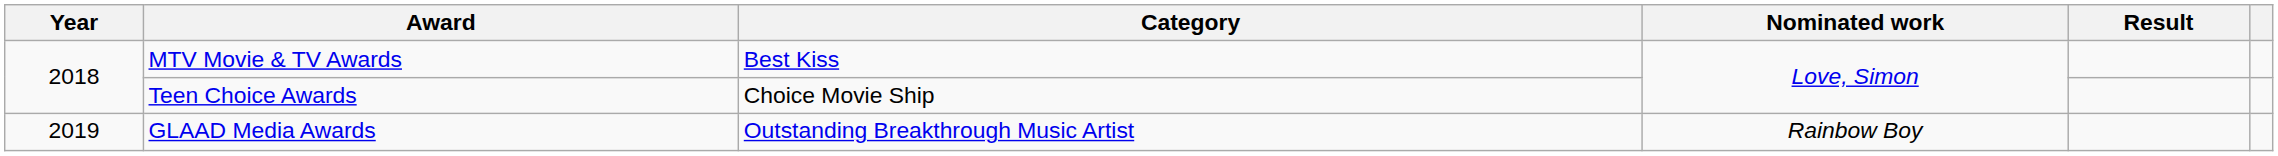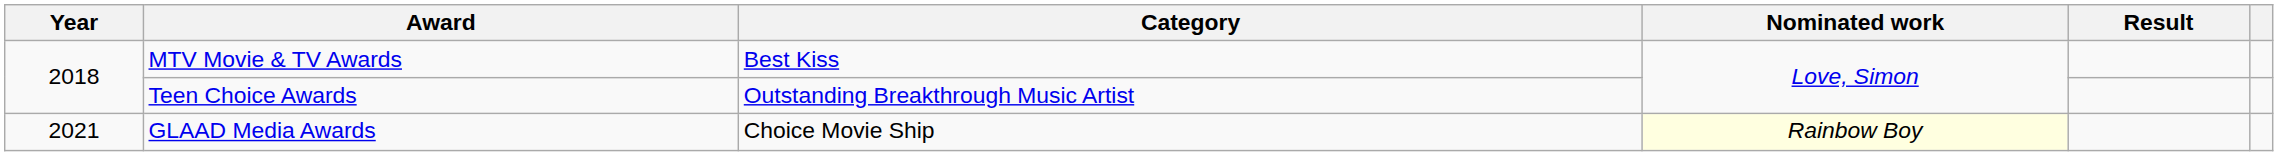Teen Choice Awards | Category: Choice Movie Ship -> Outstanding Breakthrough Music Artist
GLAAD Media Awards | Year: 2019 -> 2021
GLAAD Media Awards | Category: Outstanding Breakthrough Music Artist -> Choice Movie Ship
GLAAD Media Awards | Nominated work: no background -> lightyellow background
